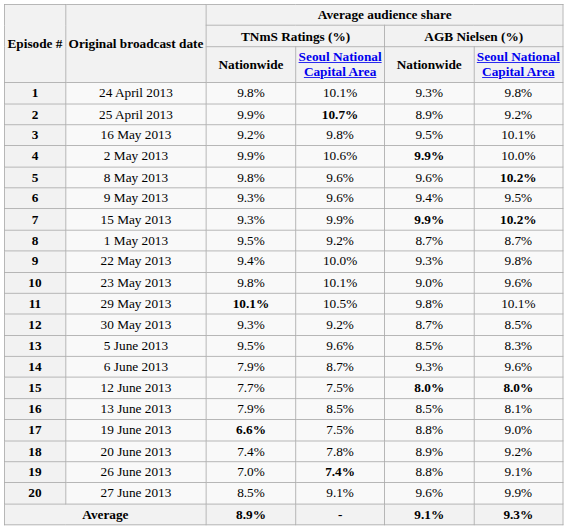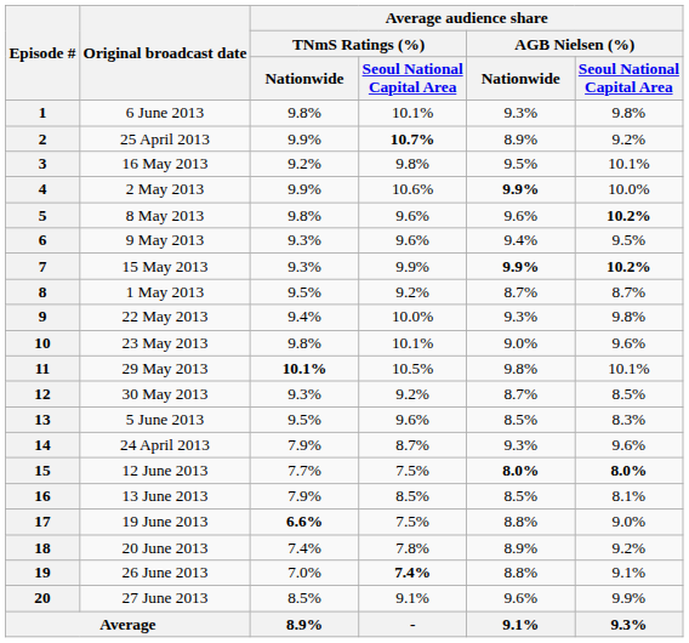1 | Original broadcast date: 24 April 2013 -> 6 June 2013
14 | Original broadcast date: 6 June 2013 -> 24 April 2013
